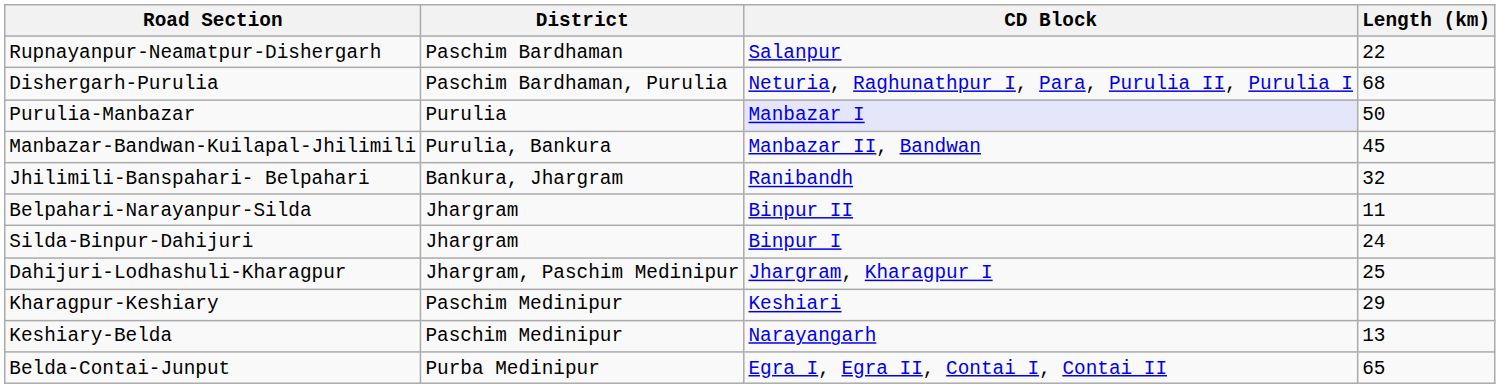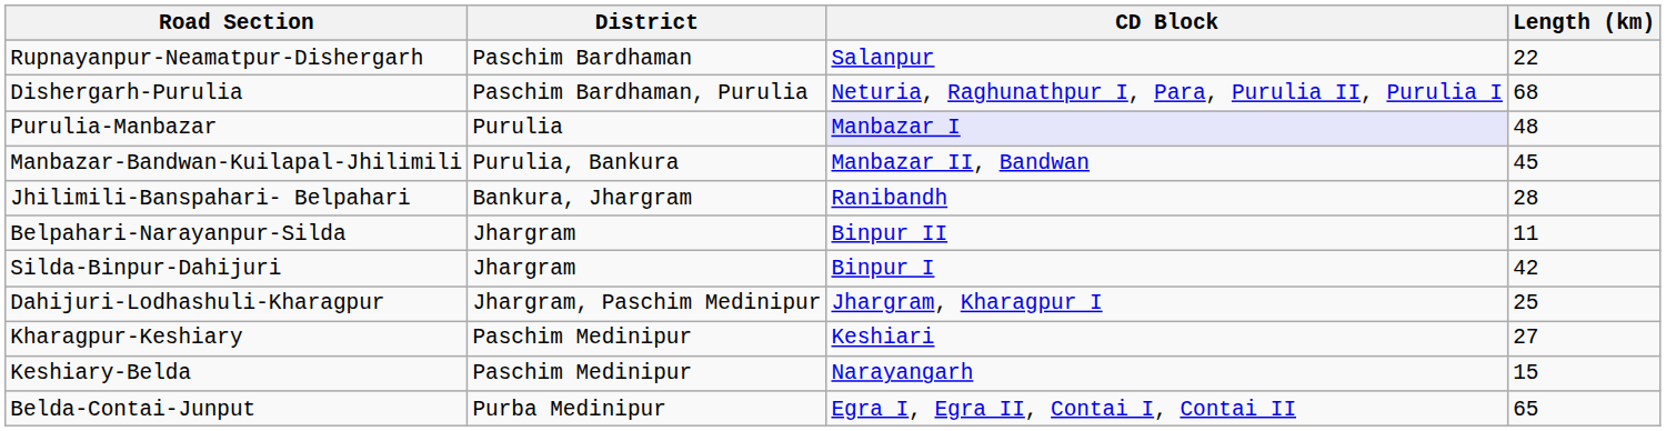Purulia-Manbazar | Length (km): 50 -> 48
Jhilimili-Banspahari- Belpahari | Length (km): 32 -> 28
Silda-Binpur-Dahijuri | Length (km): 24 -> 42
Kharagpur-Keshiary | Length (km): 29 -> 27
Keshiary-Belda | Length (km): 13 -> 15
